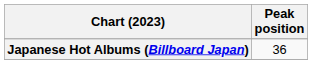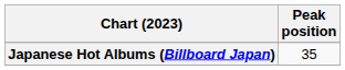Japanese Hot Albums (Billboard Japan) | Peak position: 36 -> 35
